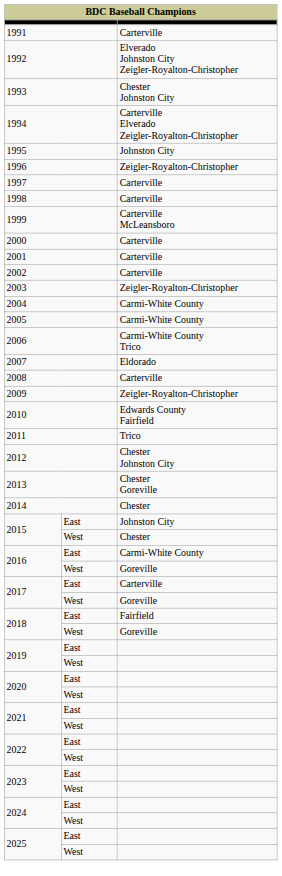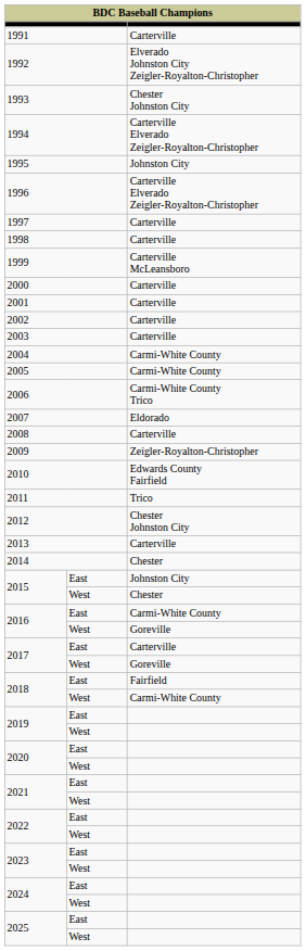1996 | column 3: Zeigler-Royalton-Christopher -> Carterville Elverado Zeigler-Royalton-Christopher
2003 | column 3: Zeigler-Royalton-Christopher -> Carterville
2013 | column 3: Chester Goreville -> Carterville
2018 / West | column 3: Goreville -> Carmi-White County
